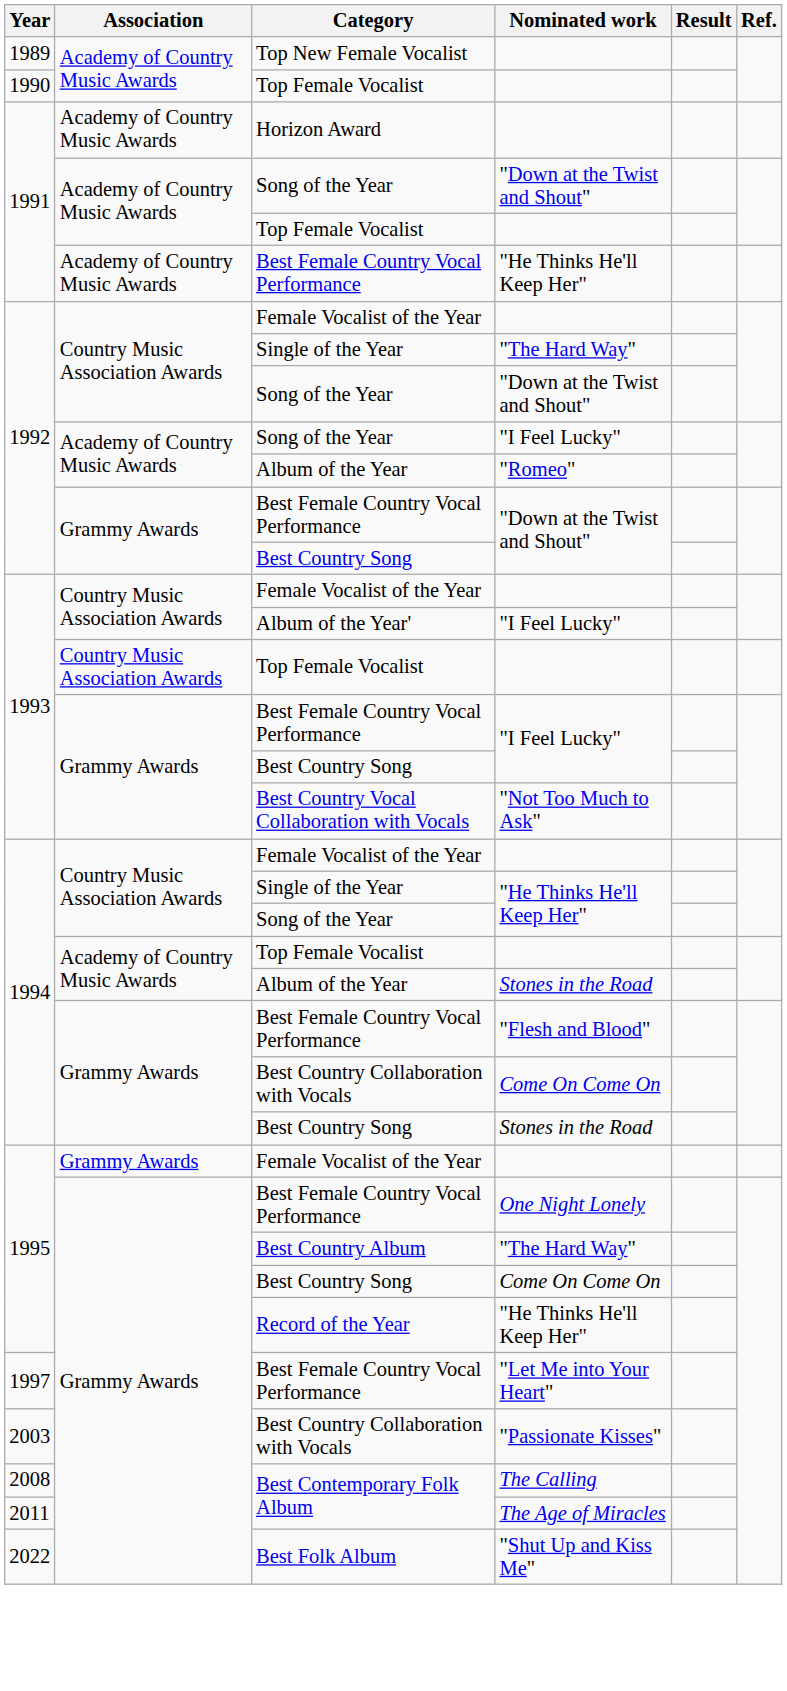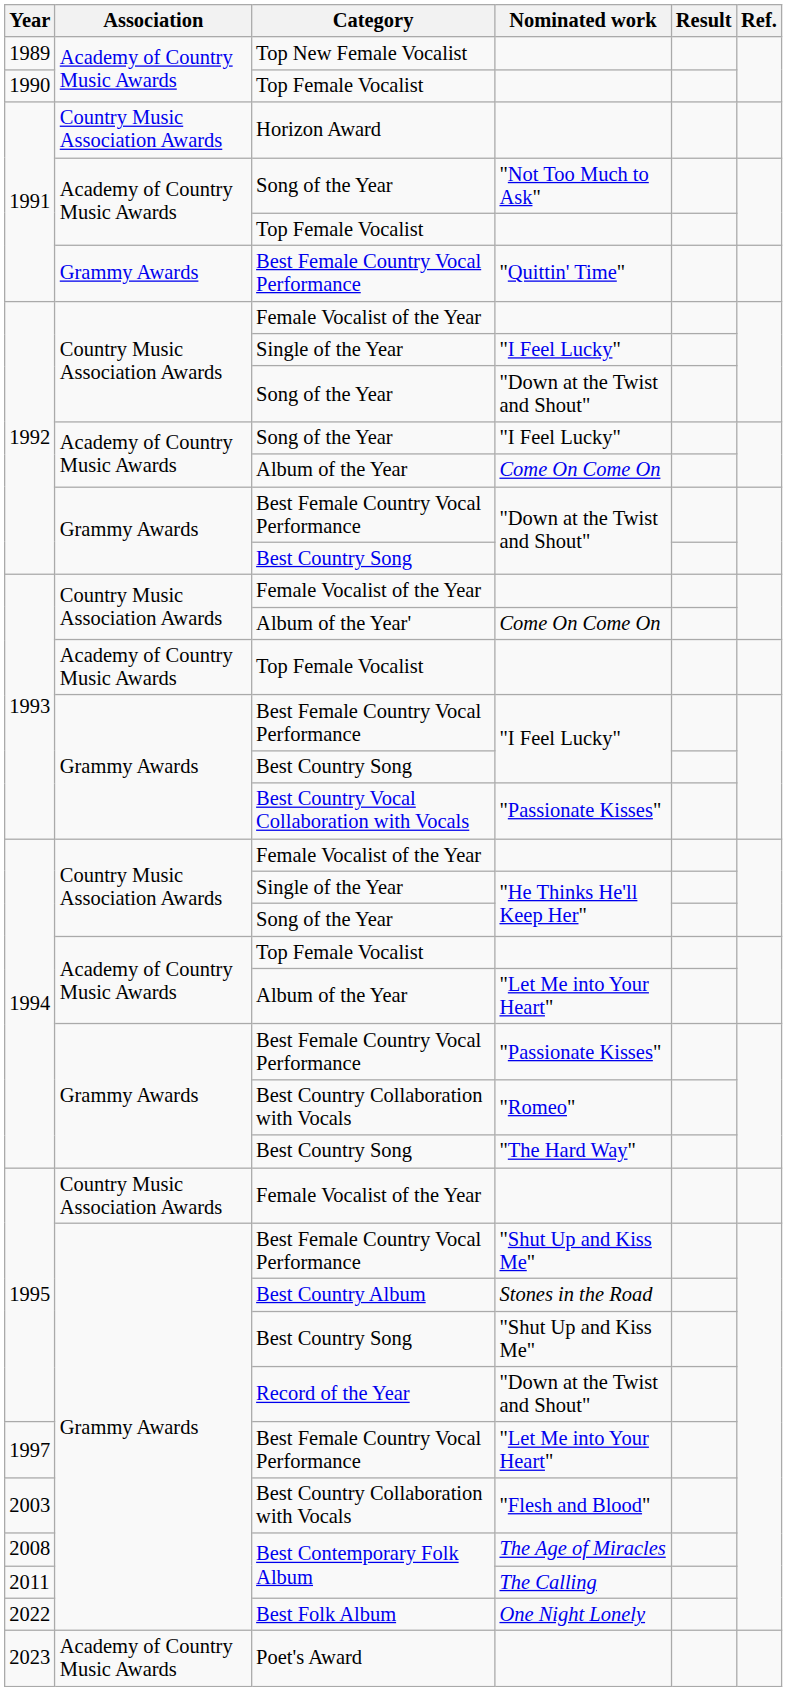Horizon Award | Association: Academy of Country Music Awards -> Country Music Association Awards
1991 / Song of the Year | Nominated work: "Down at the Twist and Shout" -> "Not Too Much to Ask"
1991 / Best Female Country Vocal Performance | Association: Academy of Country Music Awards -> Grammy Awards
1991 / Best Female Country Vocal Performance | Nominated work: "He Thinks He'll Keep Her" -> "Quittin' Time"
1992 / Single of the Year | Nominated work: "The Hard Way" -> "I Feel Lucky"
1992 / Album of the Year | Nominated work: "Romeo" -> Come On Come On
Album of the Year' | Nominated work: "I Feel Lucky" -> Come On Come On
1993 / Top Female Vocalist | Association: Country Music Association Awards -> Academy of Country Music Awards
Best Country Vocal Collaboration with Vocals | Nominated work: "Not Too Much to Ask" -> "Passionate Kisses"
1994 / Album of the Year | Nominated work: Stones in the Road -> "Let Me into Your Heart"
1994 / Best Female Country Vocal Performance | Nominated work: "Flesh and Blood" -> "Passionate Kisses"
1994 / Best Country Collaboration with Vocals | Nominated work: Come On Come On -> "Romeo"
1994 / Best Country Song | Nominated work: Stones in the Road -> "The Hard Way"
1995 / Female Vocalist of the Year | Association: Grammy Awards -> Country Music Association Awards
1995 / Best Female Country Vocal Performance | Nominated work: One Night Lonely -> "Shut Up and Kiss Me"
Best Country Album | Nominated work: "The Hard Way" -> Stones in the Road
1995 / Best Country Song | Nominated work: Come On Come On -> "Shut Up and Kiss Me"
Record of the Year | Nominated work: "He Thinks He'll Keep Her" -> "Down at the Twist and Shout"
2003 / Best Country Collaboration with Vocals | Nominated work: "Passionate Kisses" -> "Flesh and Blood"
2008 / Best Contemporary Folk Album | Nominated work: The Calling -> The Age of Miracles
2011 / Best Contemporary Folk Album | Nominated work: The Age of Miracles -> The Calling
Best Folk Album | Nominated work: "Shut Up and Kiss Me" -> One Night Lonely
+ row: 2023 | Academy of Country Music Awards | Poet's Award
